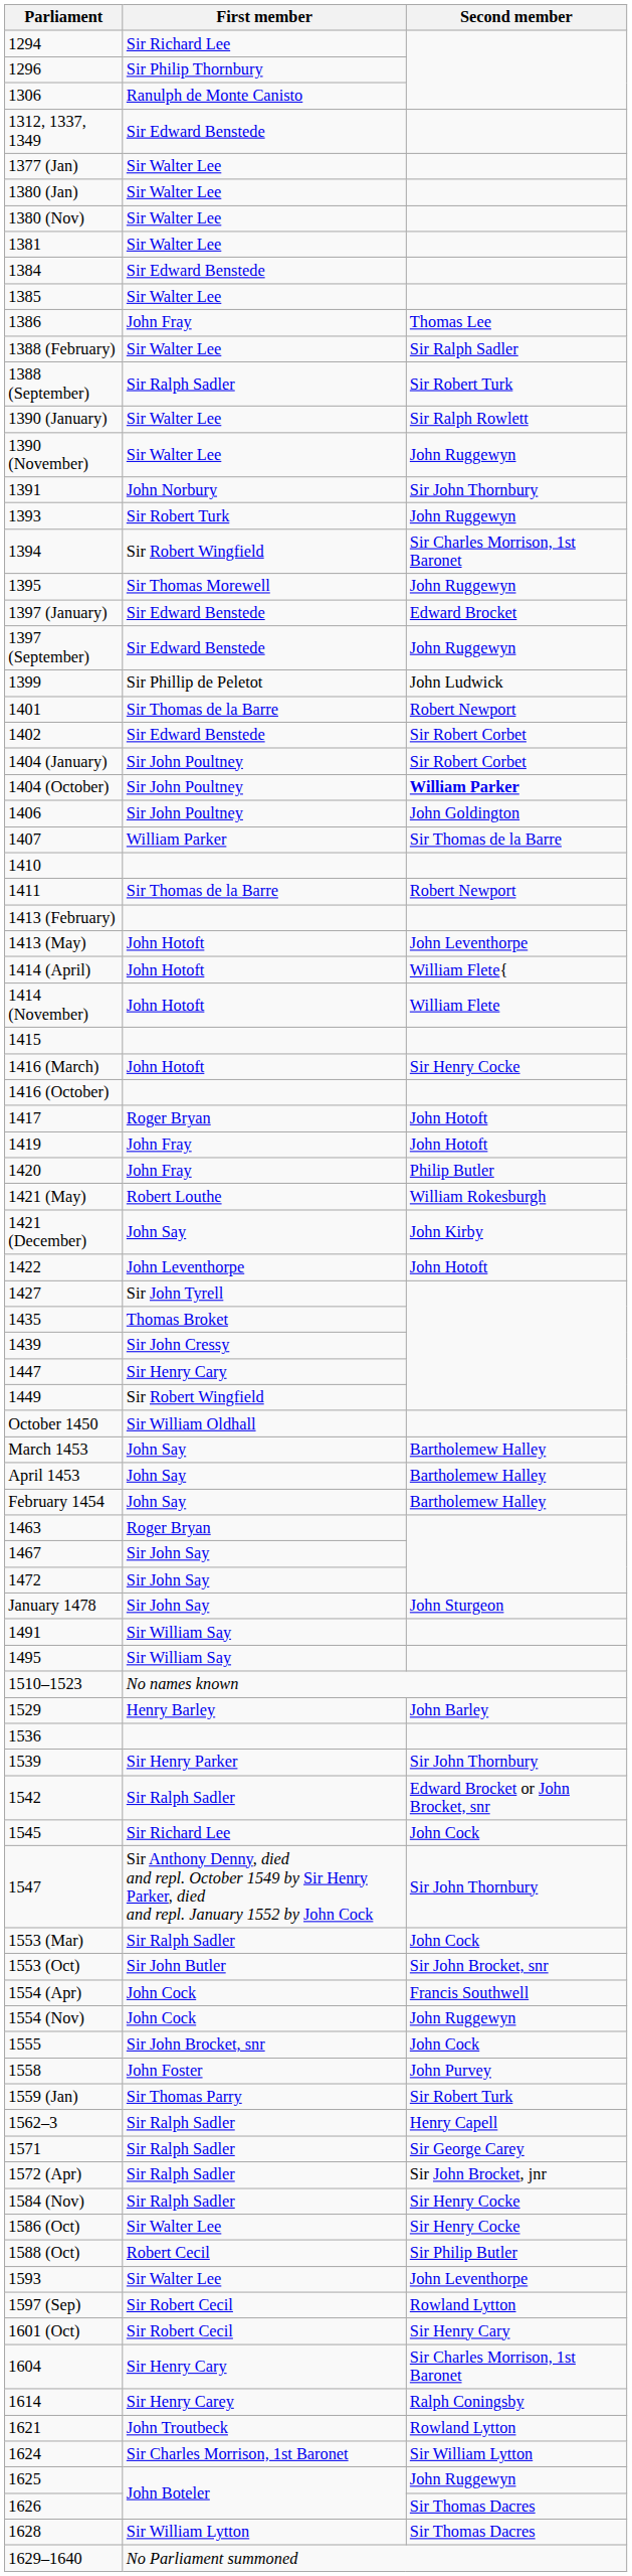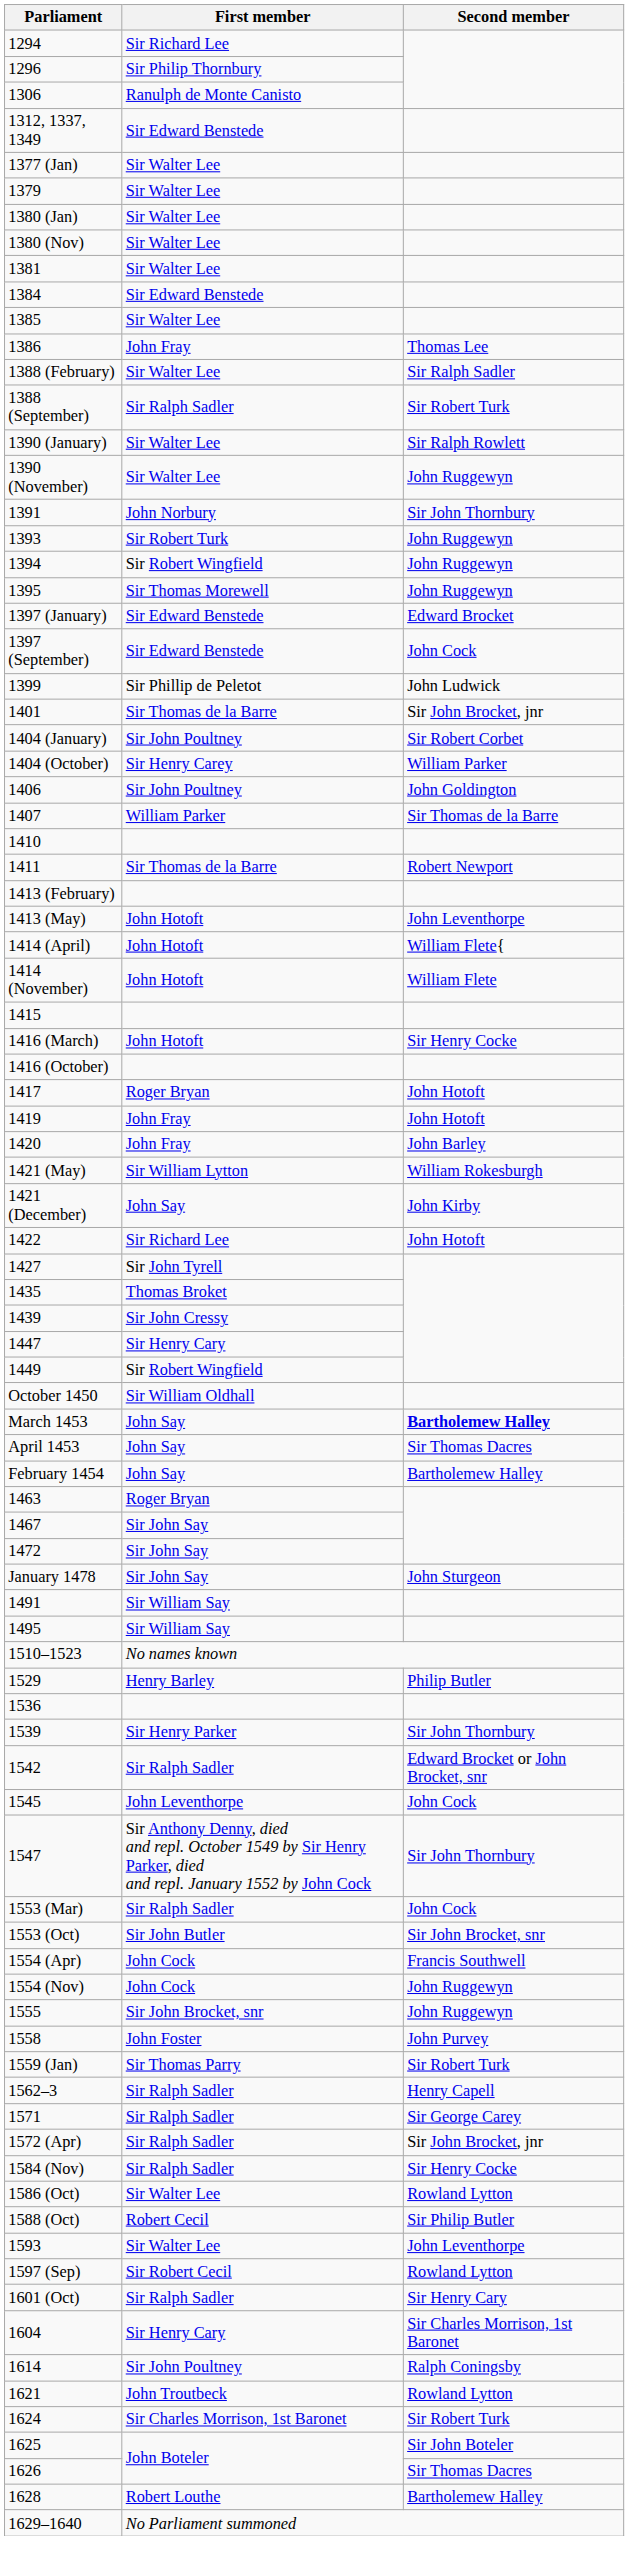+ row: 1379 | Sir Walter Lee
1394 | Second member: Sir Charles Morrison, 1st Baronet -> John Ruggewyn
1397 (September) | Second member: John Ruggewyn -> John Cock
1401 | Second member: Robert Newport -> Sir John Brocket, jnr
- row: 1402 | Sir Edward Benstede | Sir Robert Corbet
1404 (October) | First member: Sir John Poultney -> Sir Henry Carey
1404 (October) | Second member: bold -> normal
1420 | Second member: Philip Butler -> John Barley
1421 (May) | First member: Robert Louthe -> Sir William Lytton
1422 | First member: John Leventhorpe -> Sir Richard Lee
March 1453 | Second member: normal -> bold
April 1453 | Second member: Bartholemew Halley -> Sir Thomas Dacres
1529 | Second member: John Barley -> Philip Butler
1545 | First member: Sir Richard Lee -> John Leventhorpe
1555 | Second member: John Cock -> John Ruggewyn
1586 (Oct) | Second member: Sir Henry Cocke -> Rowland Lytton
1601 (Oct) | First member: Sir Robert Cecil -> Sir Ralph Sadler
1614 | First member: Sir Henry Carey -> Sir John Poultney
1624 | Second member: Sir William Lytton -> Sir Robert Turk
1625 | Second member: John Ruggewyn -> Sir John Boteler
1628 | First member: Sir William Lytton -> Robert Louthe
1628 | Second member: Sir Thomas Dacres -> Bartholemew Halley
